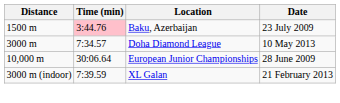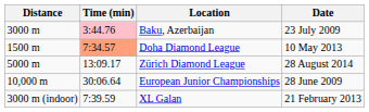Baku, Azerbaijan | Distance: 1500 m -> 3000 m
Doha Diamond League | Distance: 3000 m -> 1500 m
Doha Diamond League | Time (min): no background -> lightsalmon background
+ row: 5000 m | 13:09.17 | Zürich Diamond League | 28 August 2014
